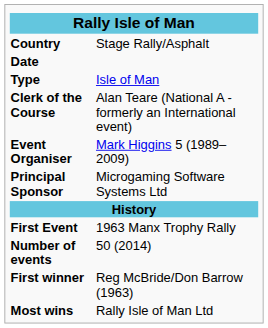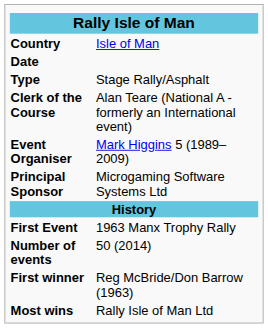Country | column 2: Stage Rally/Asphalt -> Isle of Man
Type | column 2: Isle of Man -> Stage Rally/Asphalt
